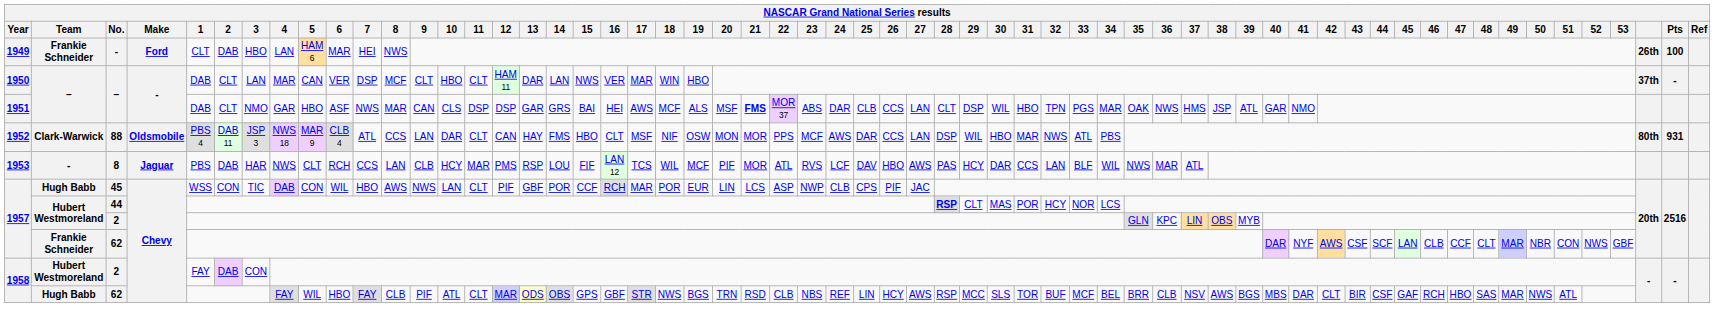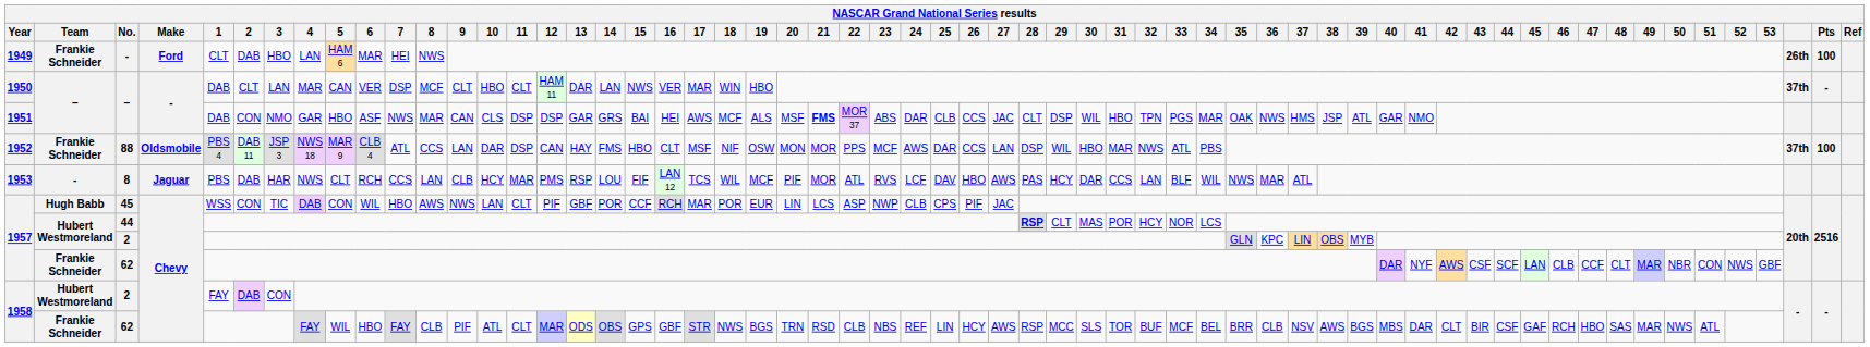1951 / – | 2: CLT -> CON
1951 / – | 27: LAN -> JAC
88 | Team: Clark-Warwick -> Frankie Schneider
88 | 11: CLT -> DSP
88 | column 58: 80th -> 37th
88 | Pts: 931 -> 100
1958 / 62 | Team: Hugh Babb -> Frankie Schneider
